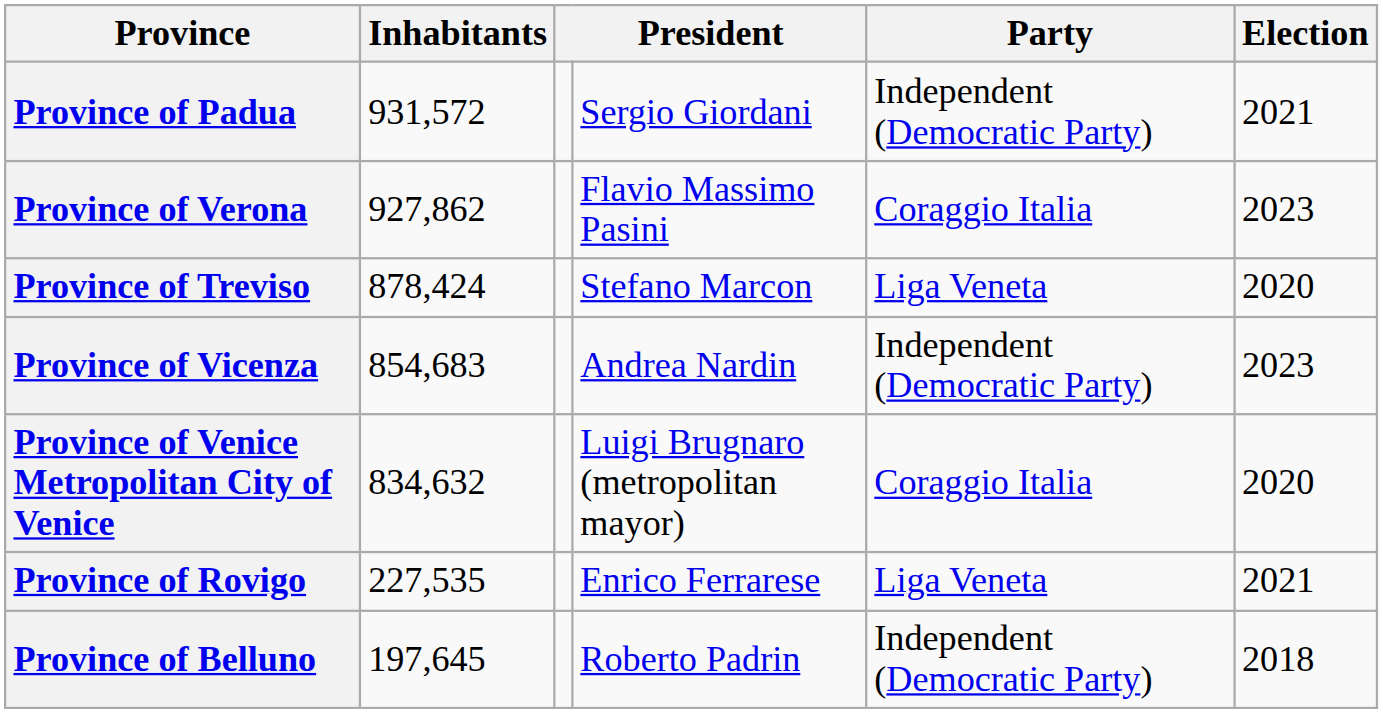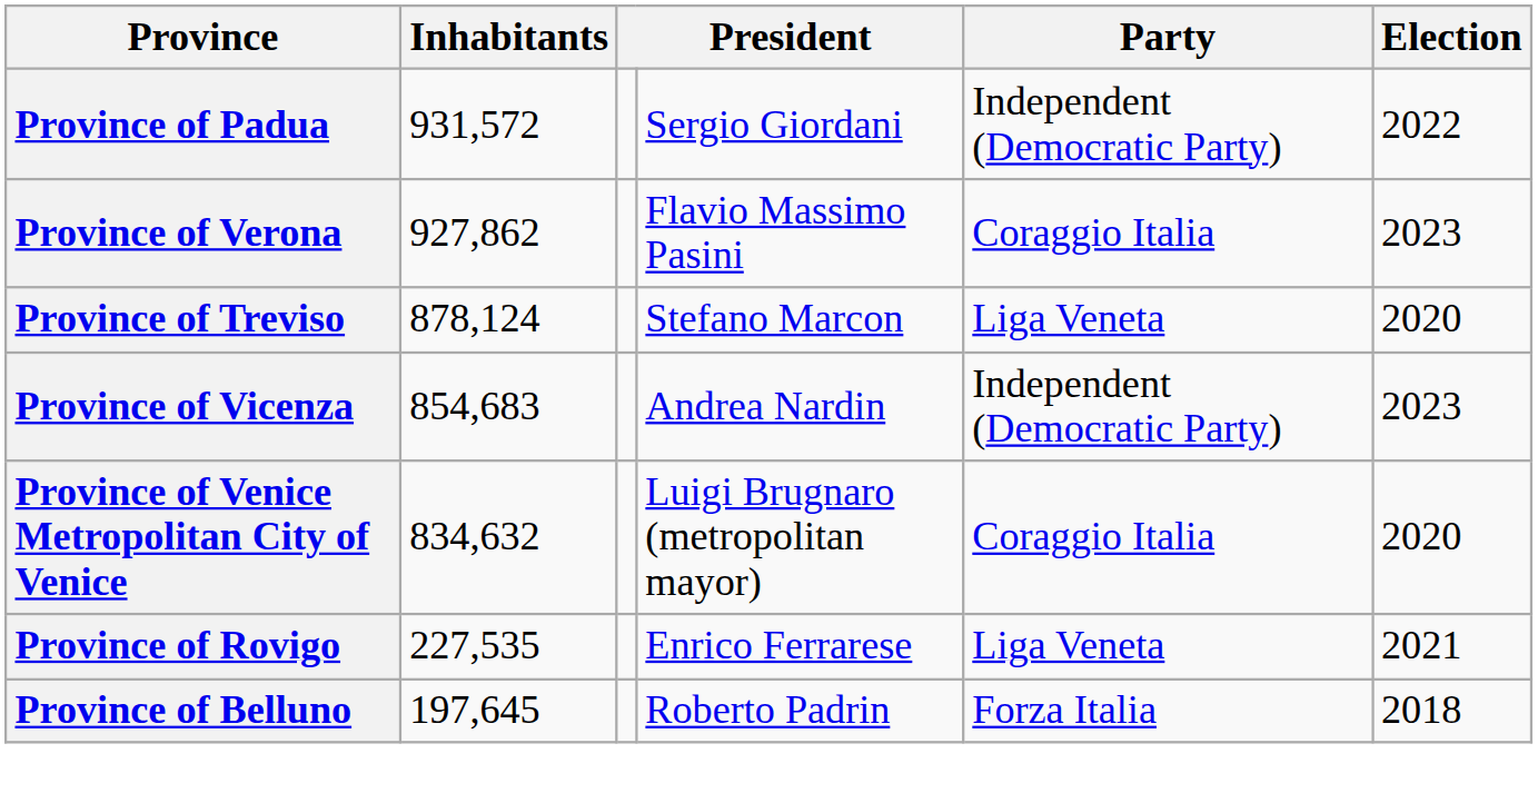Province of Padua | Election: 2021 -> 2022
Province of Treviso | Inhabitants: 878,424 -> 878,124
Province of Belluno | Party: Independent (Democratic Party) -> Forza Italia
